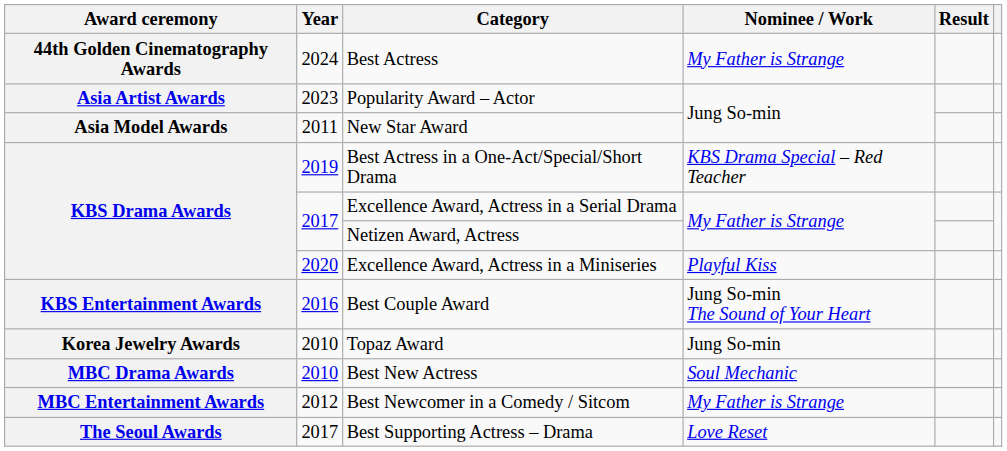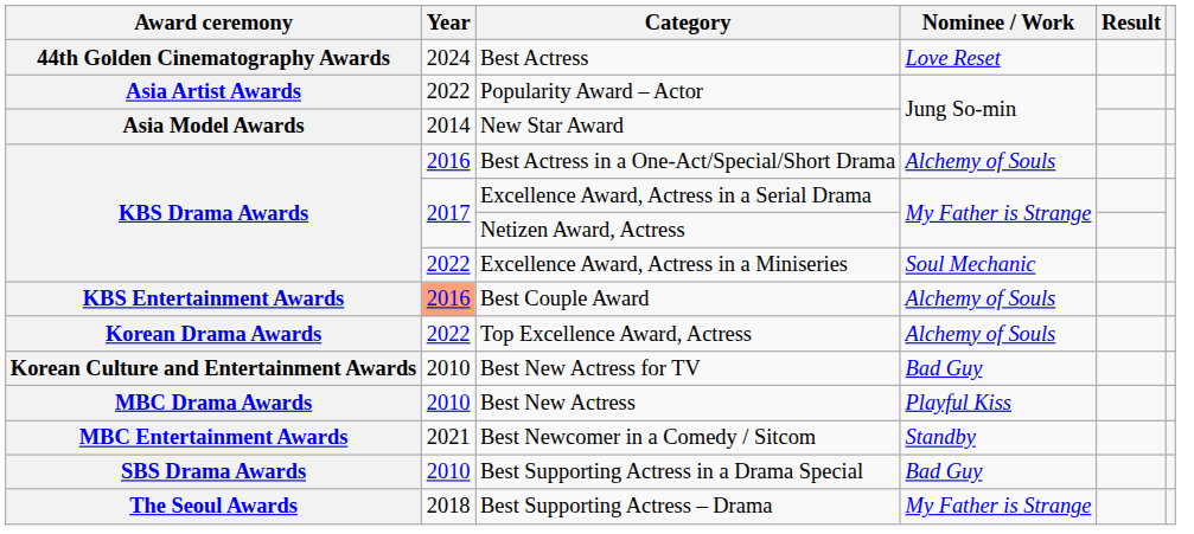Best Actress | Nominee / Work: My Father is Strange -> Love Reset
Popularity Award – Actor | Year: 2023 -> 2022
New Star Award | Year: 2011 -> 2014
Best Actress in a One-Act/Special/Short Drama | Year: 2019 -> 2016
Best Actress in a One-Act/Special/Short Drama | Nominee / Work: KBS Drama Special – Red Teacher -> Alchemy of Souls
Excellence Award, Actress in a Miniseries | Year: 2020 -> 2022
Excellence Award, Actress in a Miniseries | Nominee / Work: Playful Kiss -> Soul Mechanic
Best Couple Award | Year: no background -> lightsalmon background
Best Couple Award | Nominee / Work: Jung So-min The Sound of Your Heart -> Alchemy of Souls
- row: Korea Jewelry Awards | 2010 | Topaz Award | Jung So-min
+ row: Korean Drama Awards | 2022 | Top Excellence Award, Actress | Alchemy of Souls
+ row: Korean Culture and Entertainment Awards | 2010 | Best New Actress for TV | Bad Guy
Best New Actress | Nominee / Work: Soul Mechanic -> Playful Kiss
Best Newcomer in a Comedy / Sitcom | Year: 2012 -> 2021
Best Newcomer in a Comedy / Sitcom | Nominee / Work: My Father is Strange -> Standby
+ row: SBS Drama Awards | 2010 | Best Supporting Actress in a Drama Special | Bad Guy
Best Supporting Actress – Drama | Year: 2017 -> 2018
Best Supporting Actress – Drama | Nominee / Work: Love Reset -> My Father is Strange
